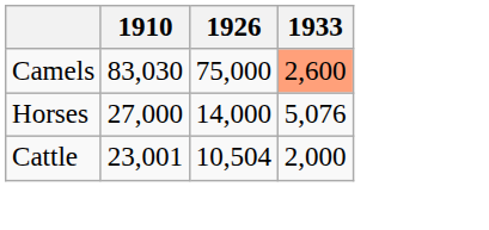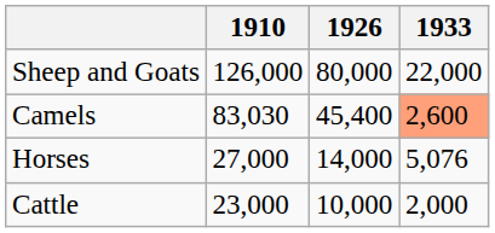+ row: Sheep and Goats | 126,000 | 80,000 | 22,000
Camels | 1926: 75,000 -> 45,400
Cattle | 1910: 23,001 -> 23,000
Cattle | 1926: 10,504 -> 10,000
